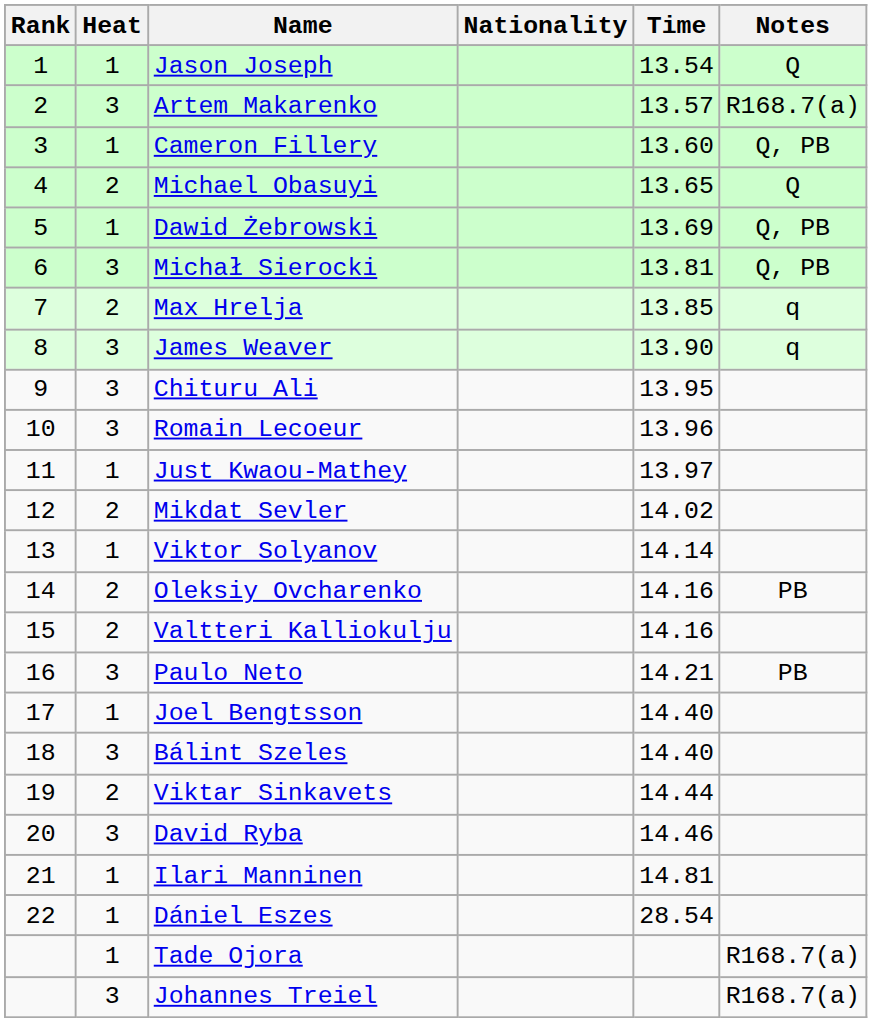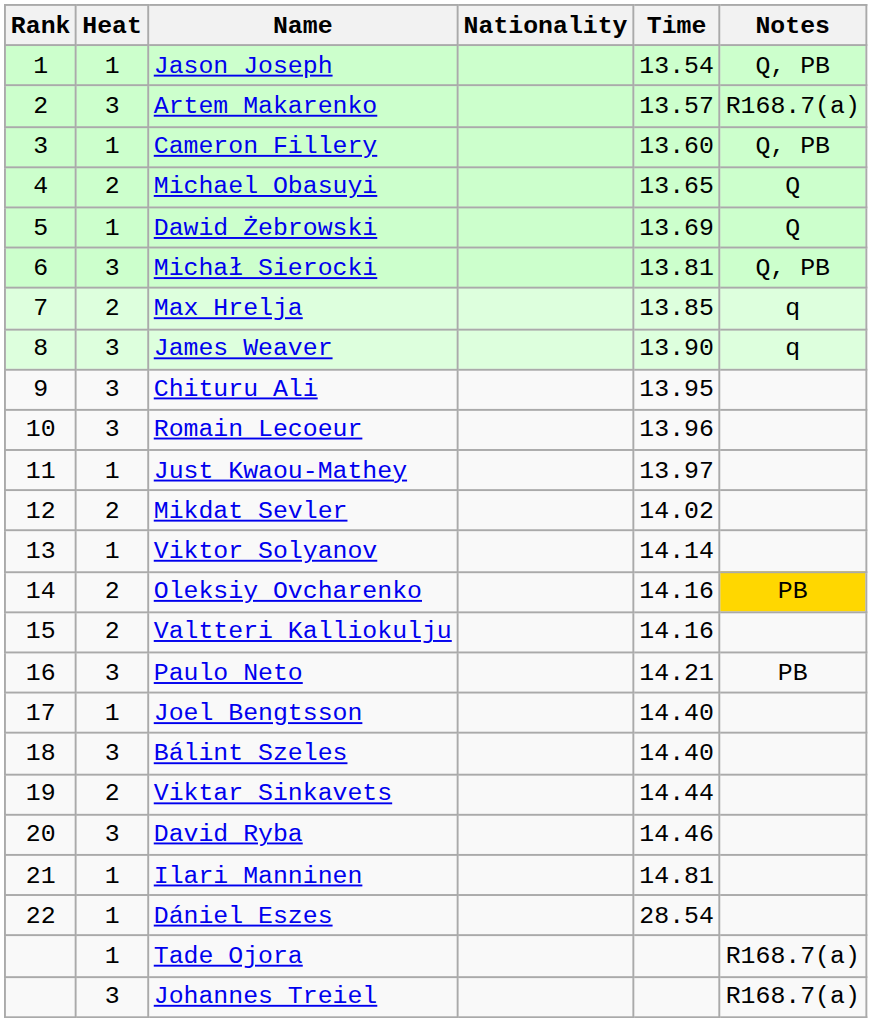Jason Joseph | Notes: Q -> Q, PB
Dawid Żebrowski | Notes: Q, PB -> Q
Oleksiy Ovcharenko | Notes: no background -> gold background
